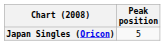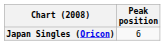Japan Singles (Oricon) | Peak position: 5 -> 6
